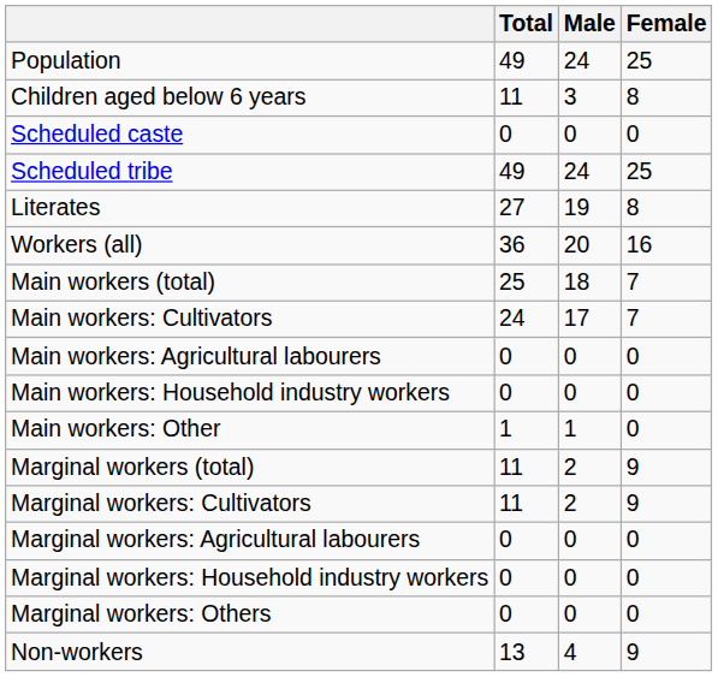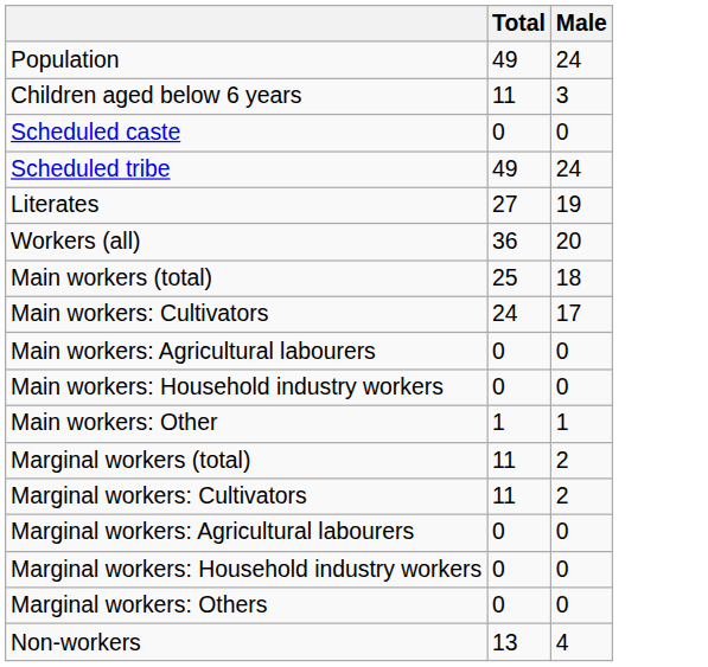- column: Female | 25 | 8 | 0 | 25 | 8 | 16 | 7 | 7 | 0 | 0 | 0 | 9 | 9 | 0 | 0 | 0 | 9
